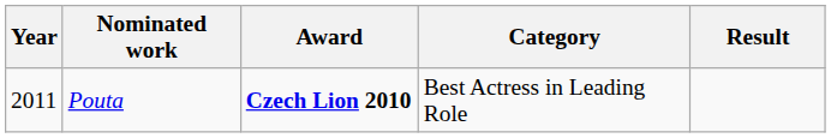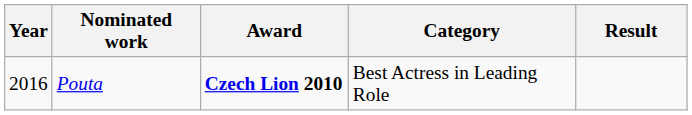Pouta | Year: 2011 -> 2016
